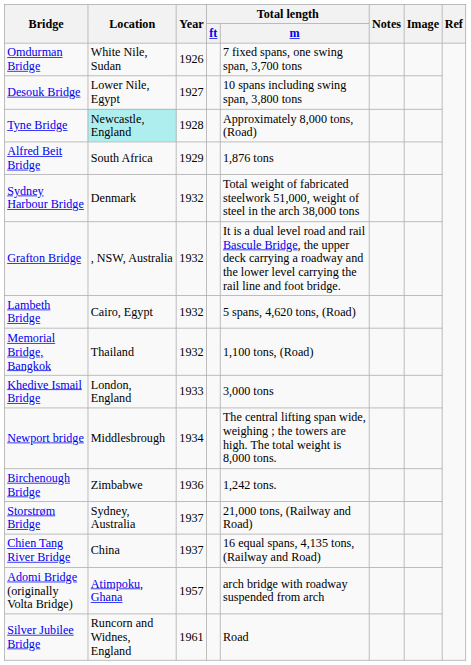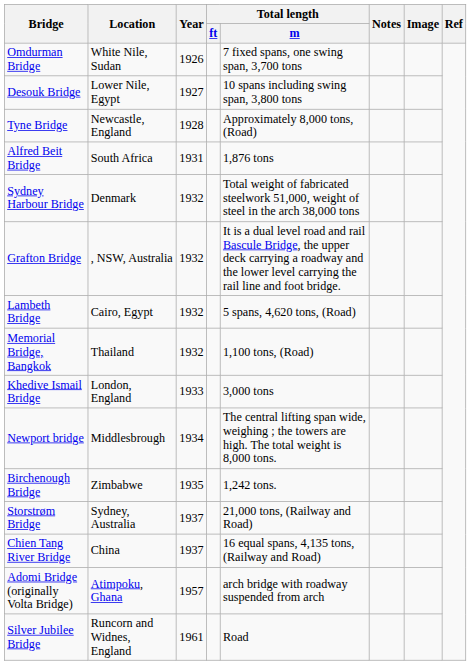Tyne Bridge | Location: paleturquoise background -> no background
Alfred Beit Bridge | Year: 1929 -> 1931
Birchenough Bridge | Year: 1936 -> 1935
